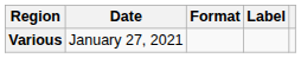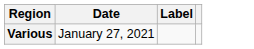- column: Format
